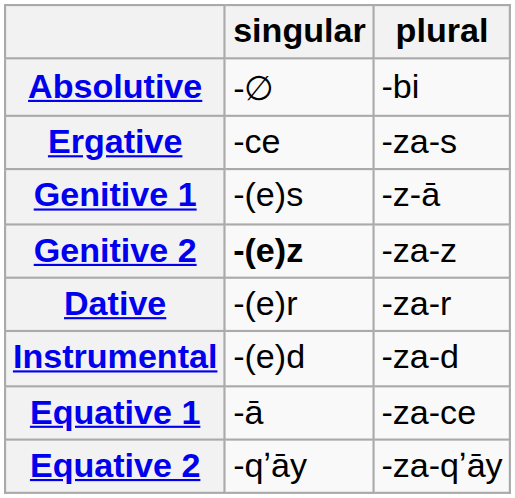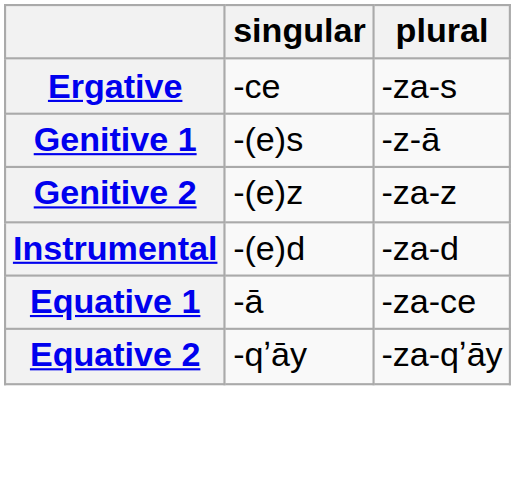- row: Absolutive | -∅ | -bi
Genitive 2 | singular: bold -> normal
- row: Dative | -(e)r | -za-r
